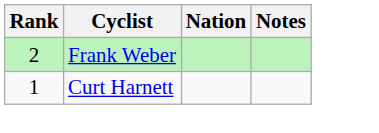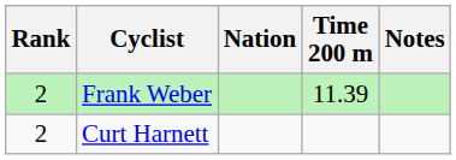+ column: Time 200 m | 11.39
Curt Harnett | Rank: 1 -> 2
